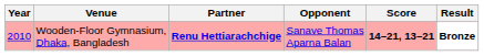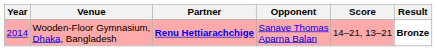Wooden-Floor Gymnasium, Dhaka, Bangladesh | Year: 2010 -> 2014
Wooden-Floor Gymnasium, Dhaka, Bangladesh | Score: bold -> normal
